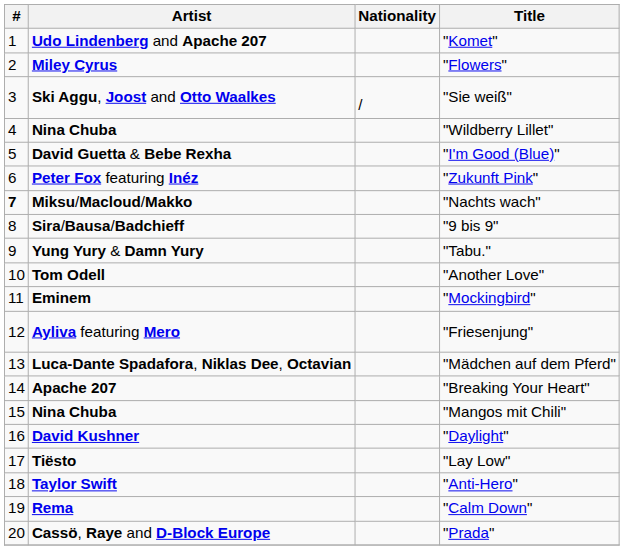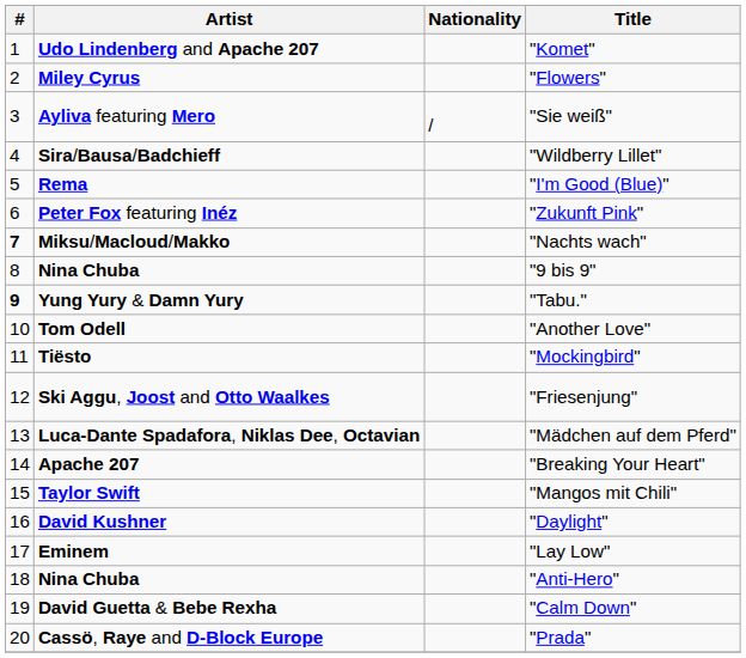"Sie weiß" | Artist: Ski Aggu, Joost and Otto Waalkes -> Ayliva featuring Mero
"Wildberry Lillet" | Artist: Nina Chuba -> Sira/Bausa/Badchieff
"I'm Good (Blue)" | Artist: David Guetta & Bebe Rexha -> Rema
"9 bis 9" | Artist: Sira/Bausa/Badchieff -> Nina Chuba
"Tabu." | #: normal -> bold
"Mockingbird" | Artist: Eminem -> Tiësto
"Friesenjung" | Artist: Ayliva featuring Mero -> Ski Aggu, Joost and Otto Waalkes
"Mangos mit Chili" | Artist: Nina Chuba -> Taylor Swift
"Lay Low" | Artist: Tiësto -> Eminem
"Anti-Hero" | Artist: Taylor Swift -> Nina Chuba
"Calm Down" | Artist: Rema -> David Guetta & Bebe Rexha
